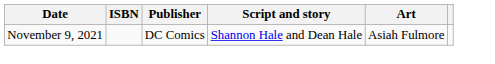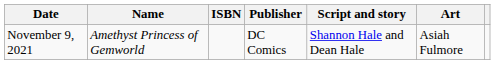+ column: Name | Amethyst Princess of Gemworld
